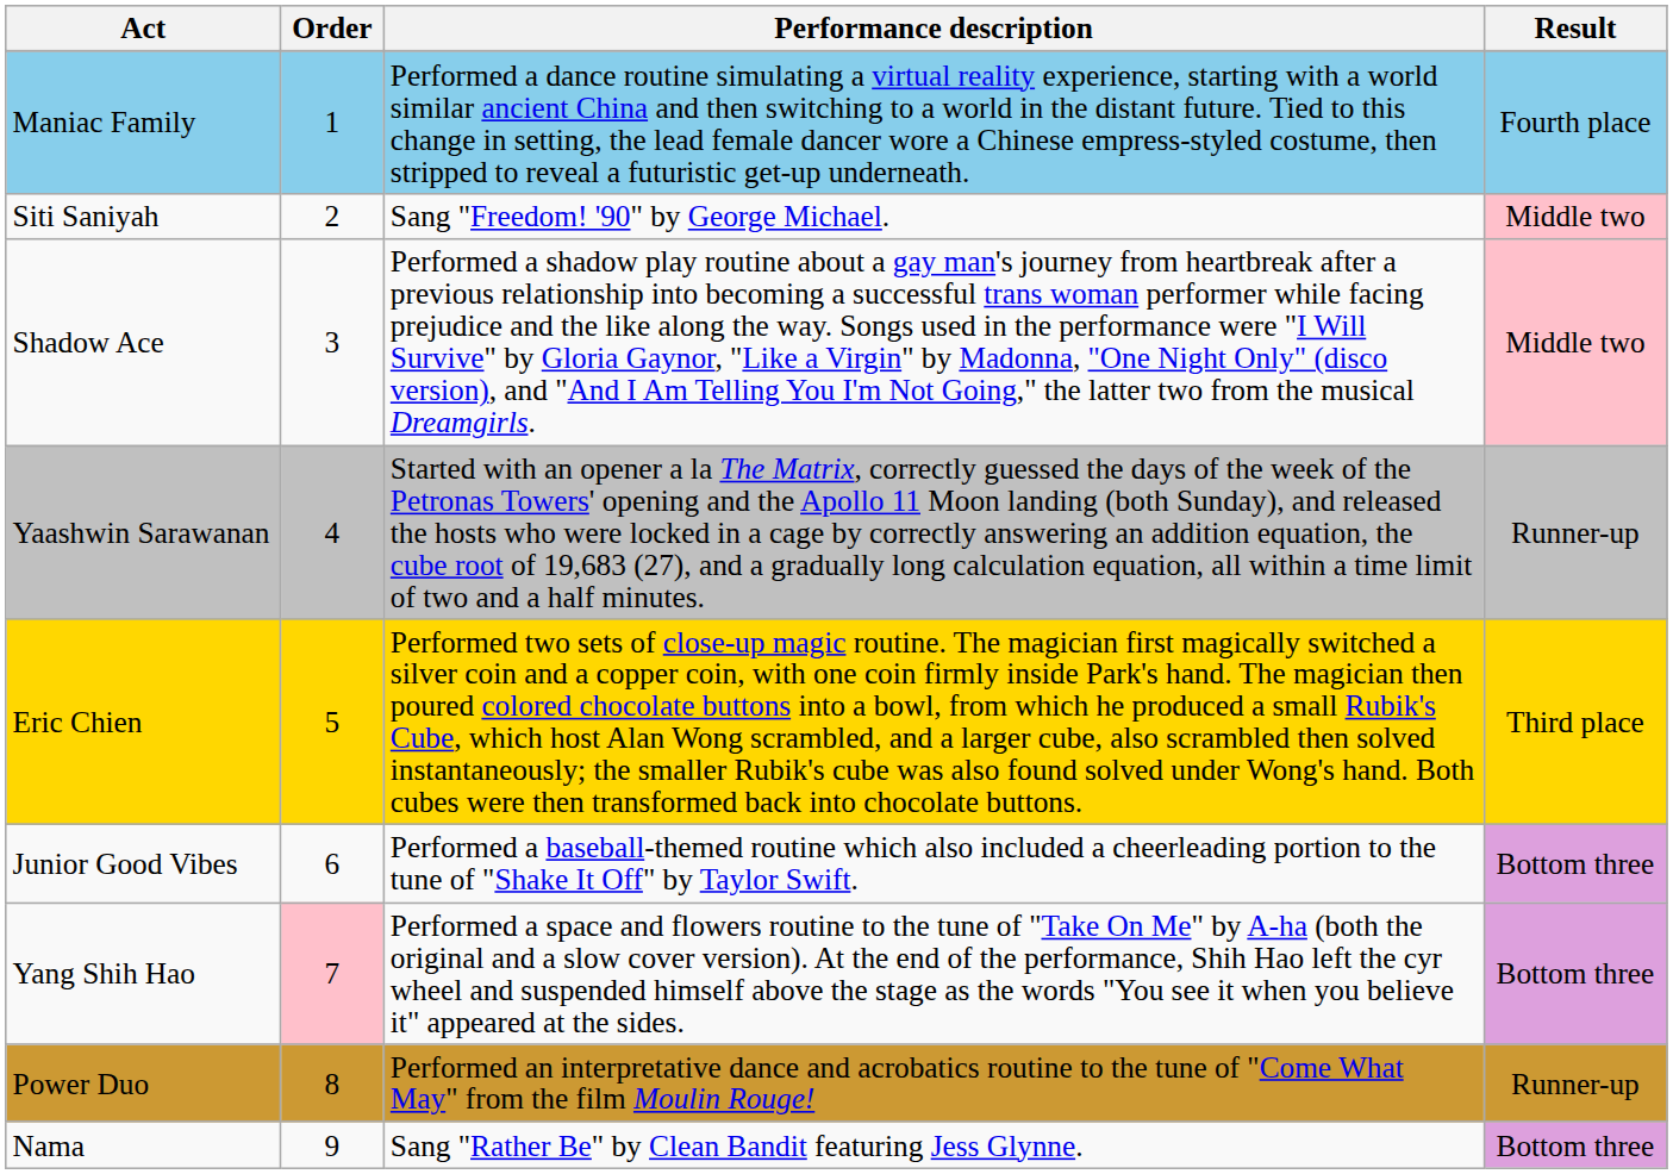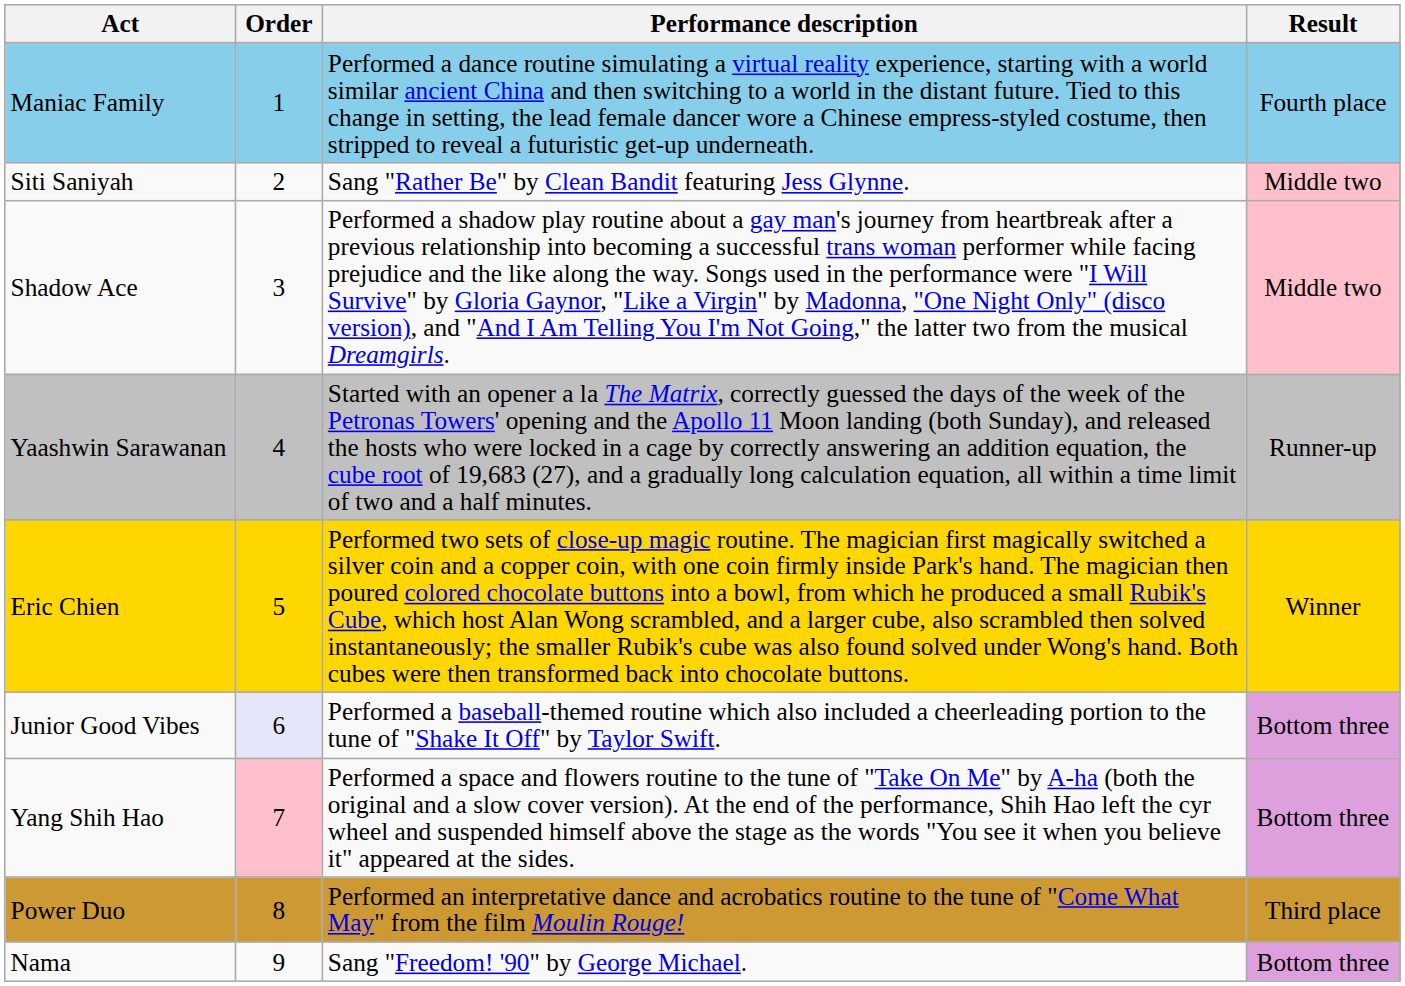Siti Saniyah | Performance description: Sang "Freedom! '90" by George Michael. -> Sang "Rather Be" by Clean Bandit featuring Jess Glynne.
Eric Chien | Result: Third place -> Winner
Junior Good Vibes | Order: no background -> lavender background
Power Duo | Result: Runner-up -> Third place
Nama | Performance description: Sang "Rather Be" by Clean Bandit featuring Jess Glynne. -> Sang "Freedom! '90" by George Michael.
